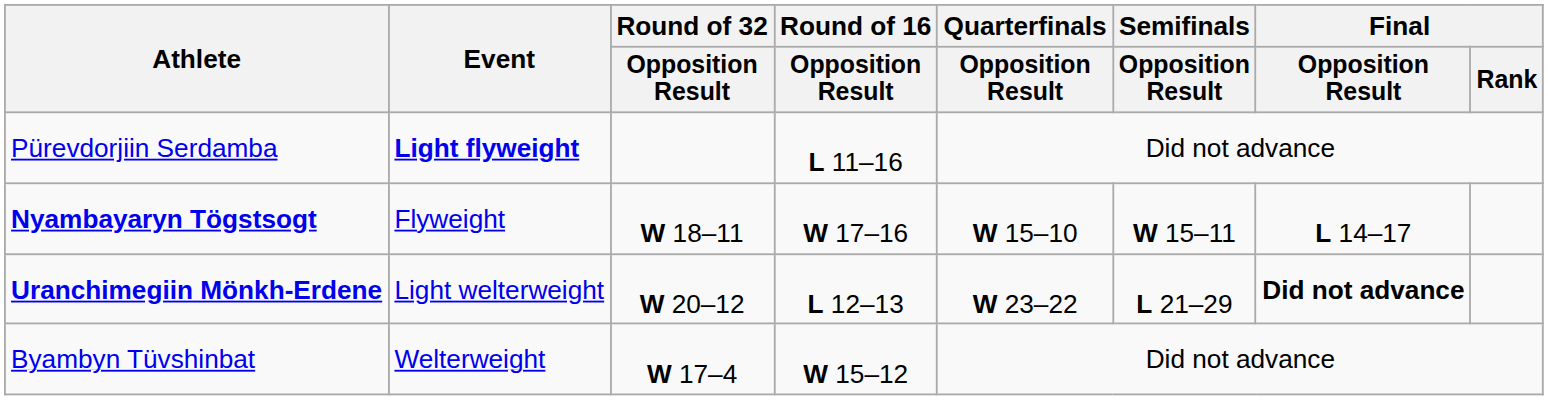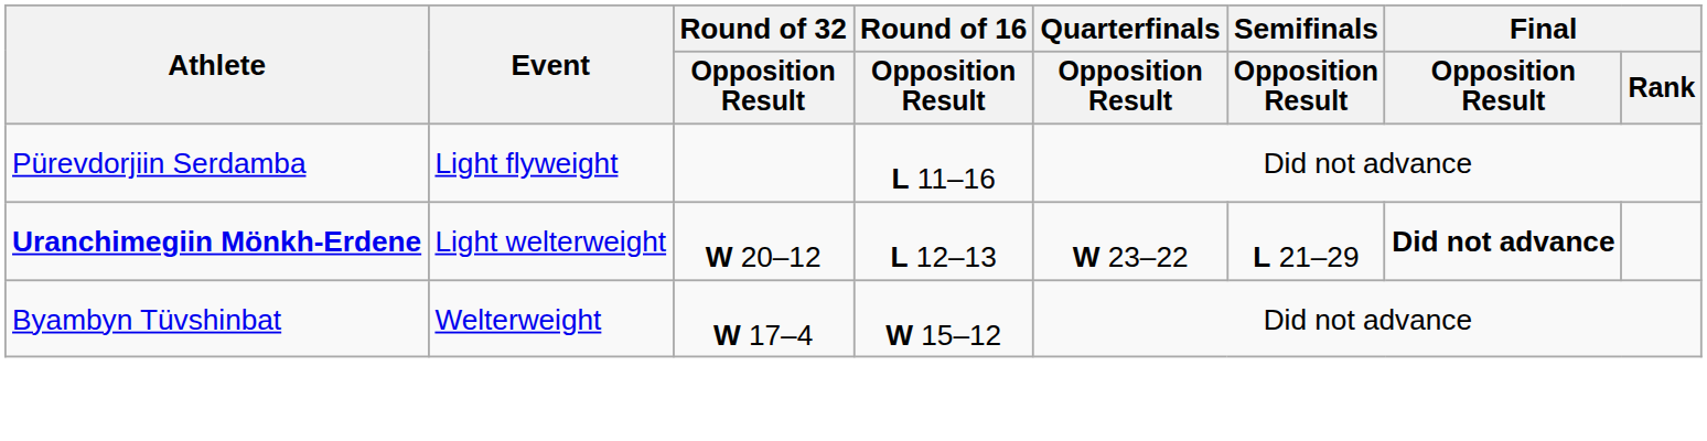Pürevdorjiin Serdamba | Event: bold -> normal
- row: Nyambayaryn Tögstsogt | Flyweight | W 18–11 | W 17–16 | W 15–10 | W 15–11 | L 14–17
